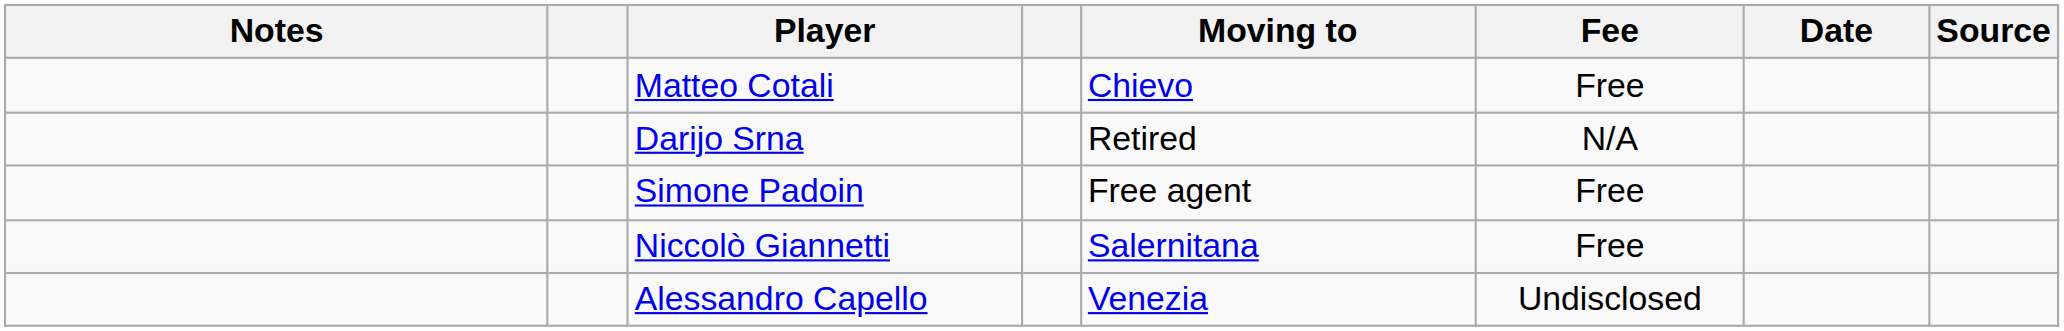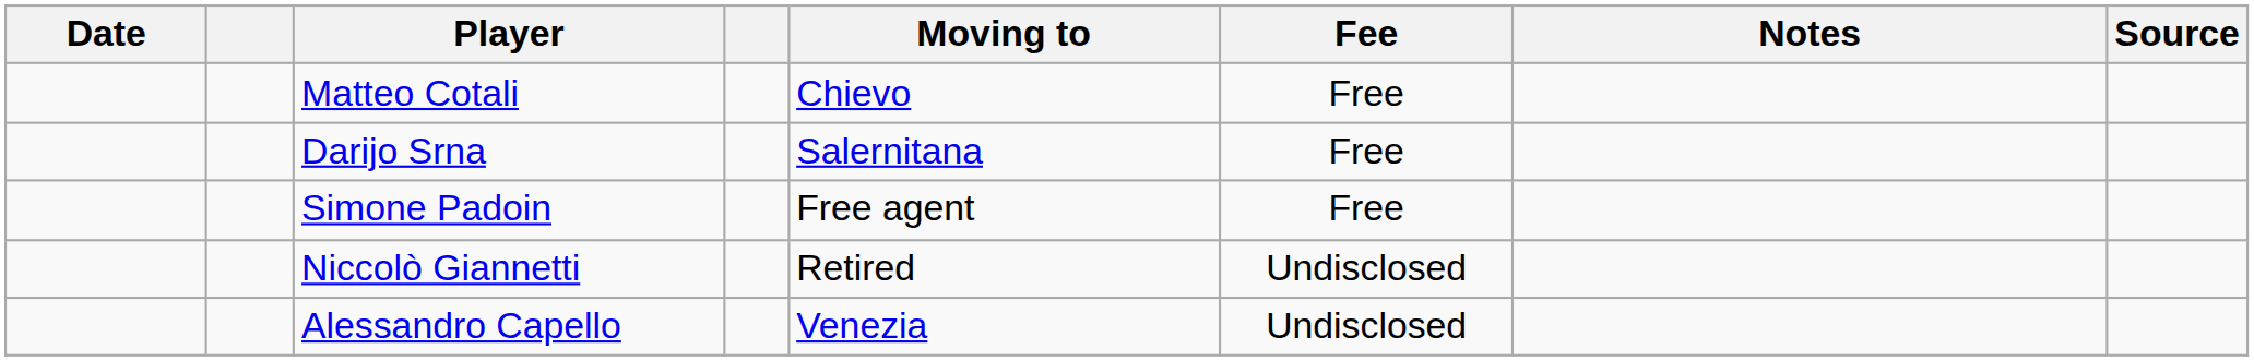columns swapped: Date <-> Notes
Darijo Srna | Moving to: Retired -> Salernitana
Darijo Srna | Fee: N/A -> Free
Niccolò Giannetti | Moving to: Salernitana -> Retired
Niccolò Giannetti | Fee: Free -> Undisclosed
